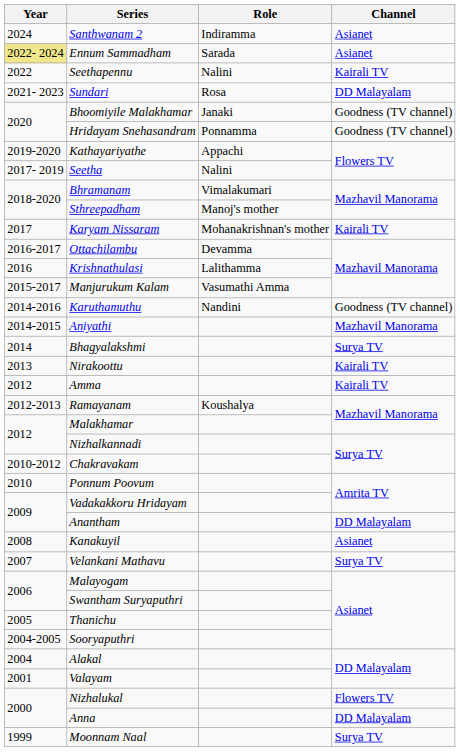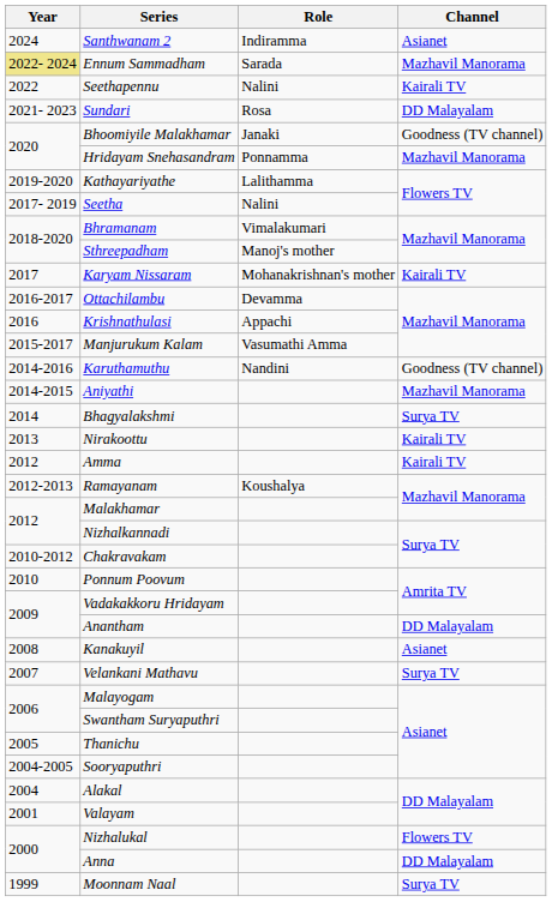Ennum Sammadham | Channel: Asianet -> Mazhavil Manorama
Hridayam Snehasandram | Channel: Goodness (TV channel) -> Mazhavil Manorama
Kathayariyathe | Role: Appachi -> Lalithamma
Krishnathulasi | Role: Lalithamma -> Appachi
